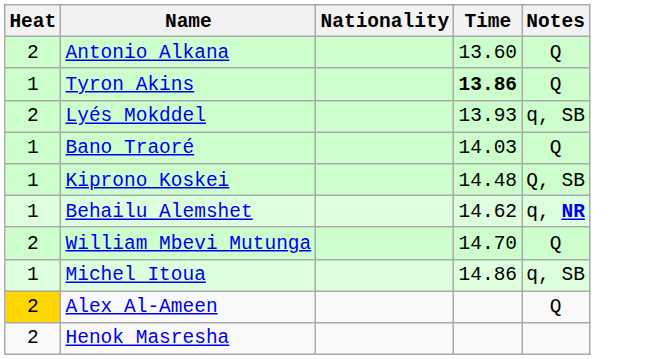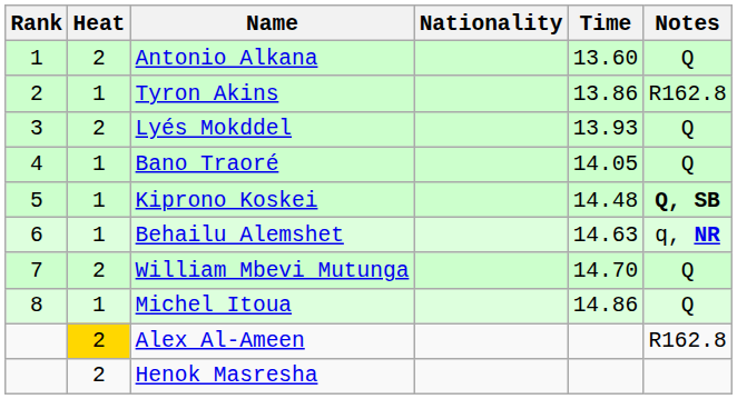+ column: Rank | 1 | 2 | 3 | 4 | 5 | 6 | 7 | 8
Tyron Akins | Time: bold -> normal
Tyron Akins | Notes: Q -> R162.8
Lyés Mokddel | Notes: q, SB -> Q
Bano Traoré | Time: 14.03 -> 14.05
Kiprono Koskei | Notes: normal -> bold
Behailu Alemshet | Time: 14.62 -> 14.63
Michel Itoua | Notes: q, SB -> Q
Alex Al-Ameen | Notes: Q -> R162.8
